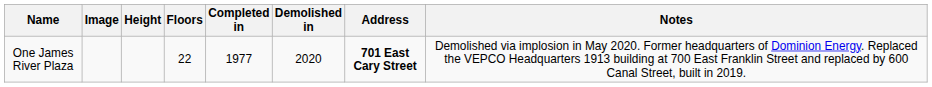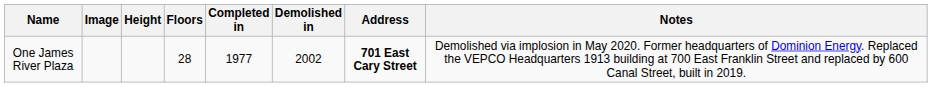One James River Plaza | Floors: 22 -> 28
One James River Plaza | Demolished in: 2020 -> 2002
